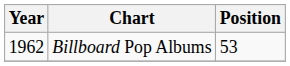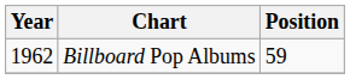Billboard Pop Albums | Position: 53 -> 59
